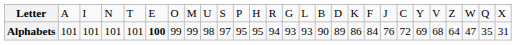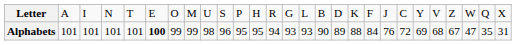Alphabets | column 10: 97 -> 96
Alphabets | column 18: 86 -> 88
Alphabets | column 24: 64 -> 67
